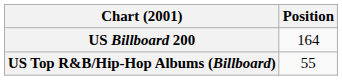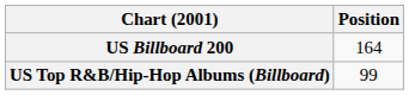US Top R&B/Hip-Hop Albums (Billboard) | Position: 55 -> 99
